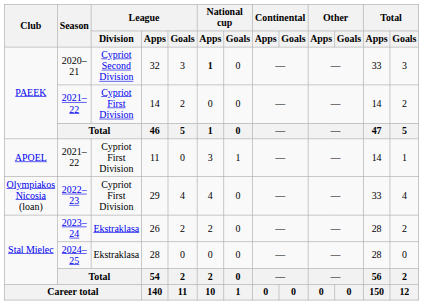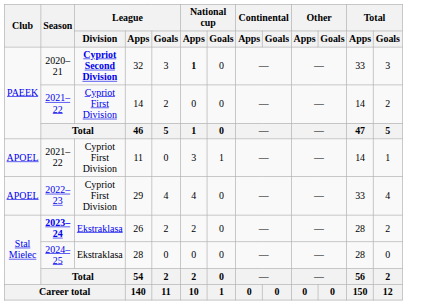32 | League / Division: normal -> bold
29 | Club: Olympiakos Nicosia (loan) -> APOEL
26 | Season: normal -> bold
